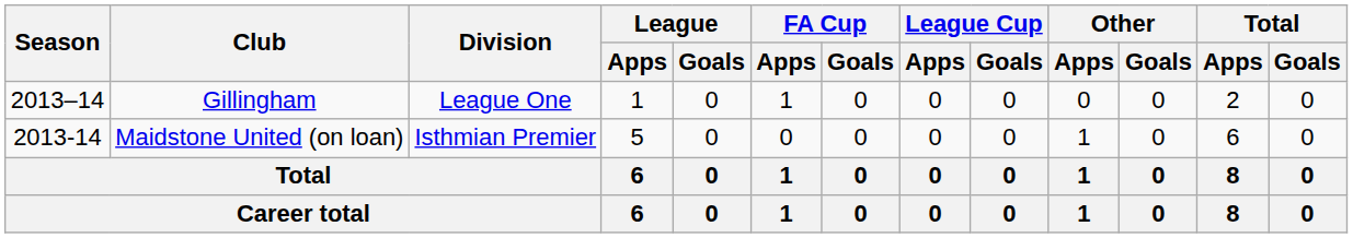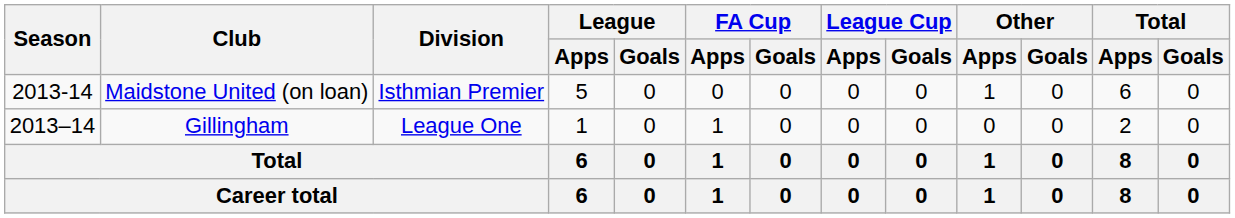rows swapped: Gillingham <-> Maidstone United (on loan)
